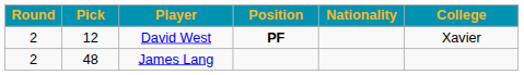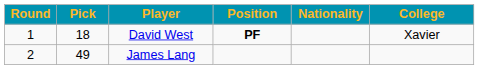David West | Round: 2 -> 1
David West | Pick: 12 -> 18
James Lang | Pick: 48 -> 49
